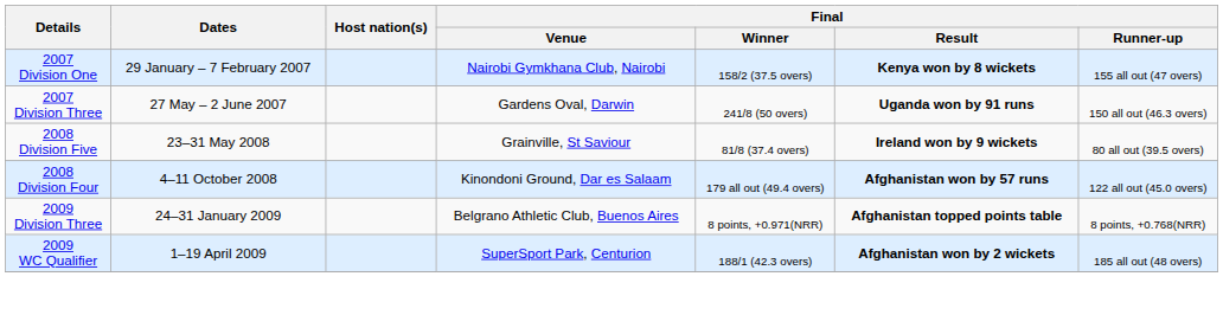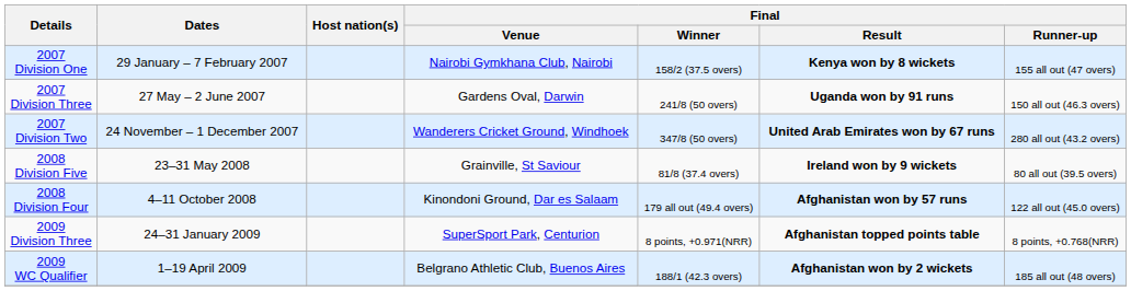+ row: 2007 Division Two | 24 November – 1 December 2007 | Wanderers Cricket Ground, Windhoek | 347/8 (50 overs) | United Arab Emirates won by 67 runs | 280 all out (43.2 overs)
2009 Division Three | Final / Venue: Belgrano Athletic Club, Buenos Aires -> SuperSport Park, Centurion
2009 WC Qualifier | Final / Venue: SuperSport Park, Centurion -> Belgrano Athletic Club, Buenos Aires
